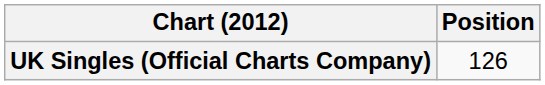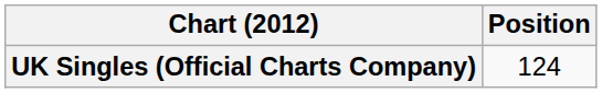UK Singles (Official Charts Company) | Position: 126 -> 124
